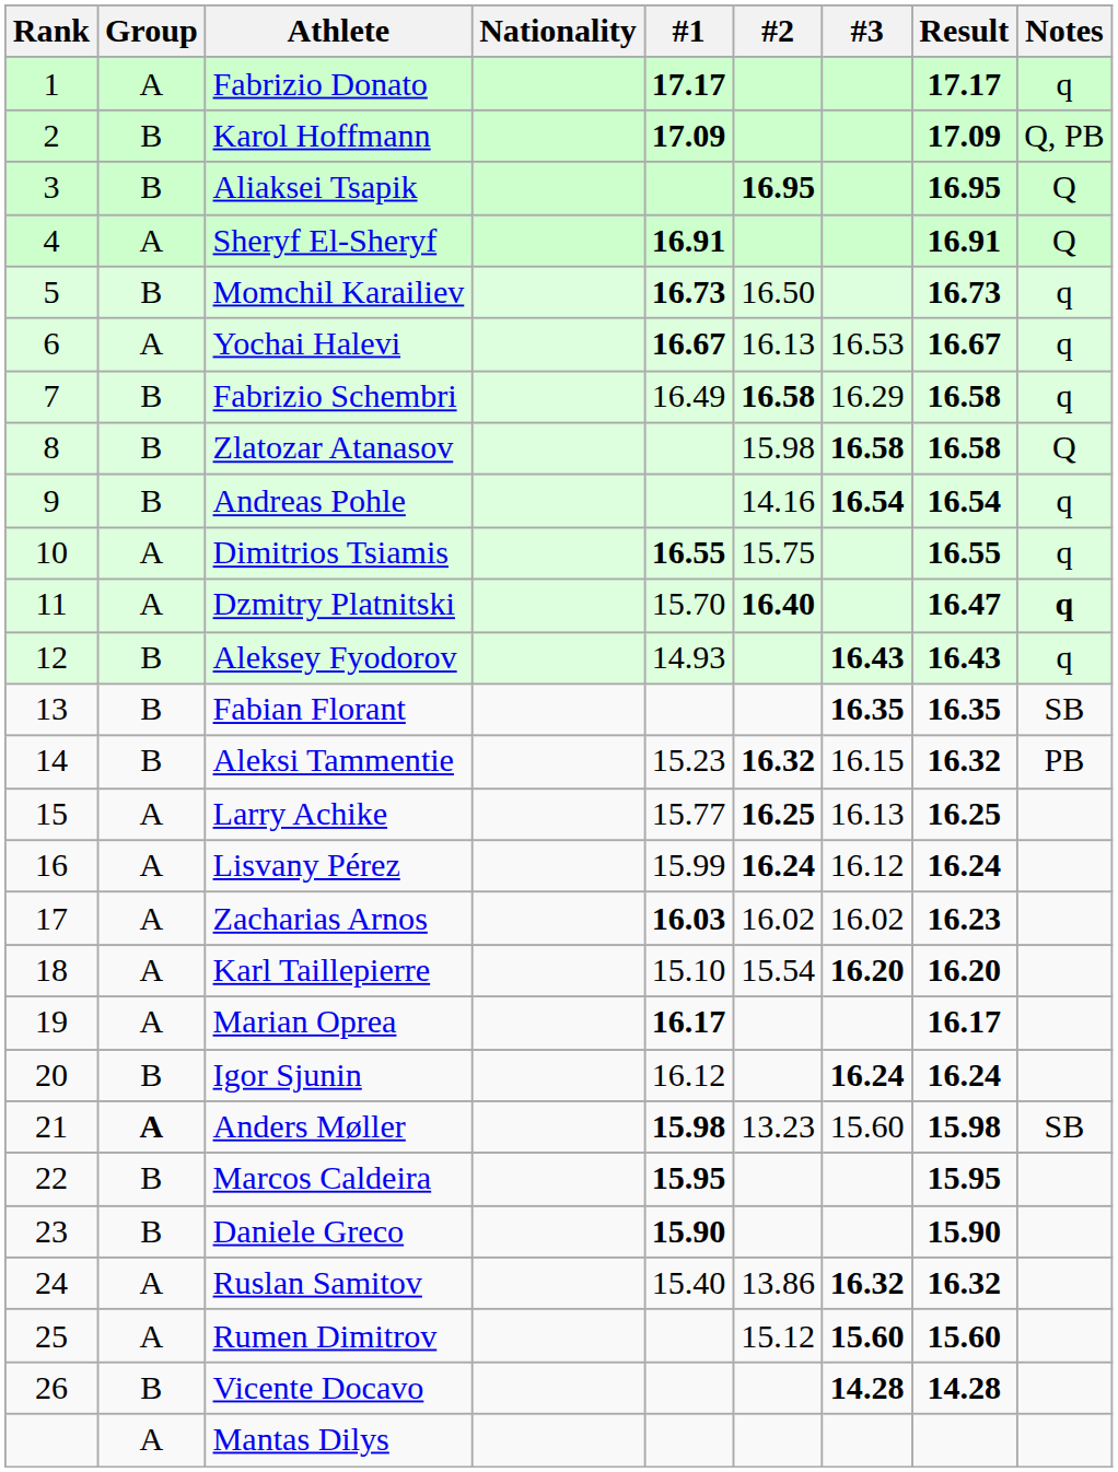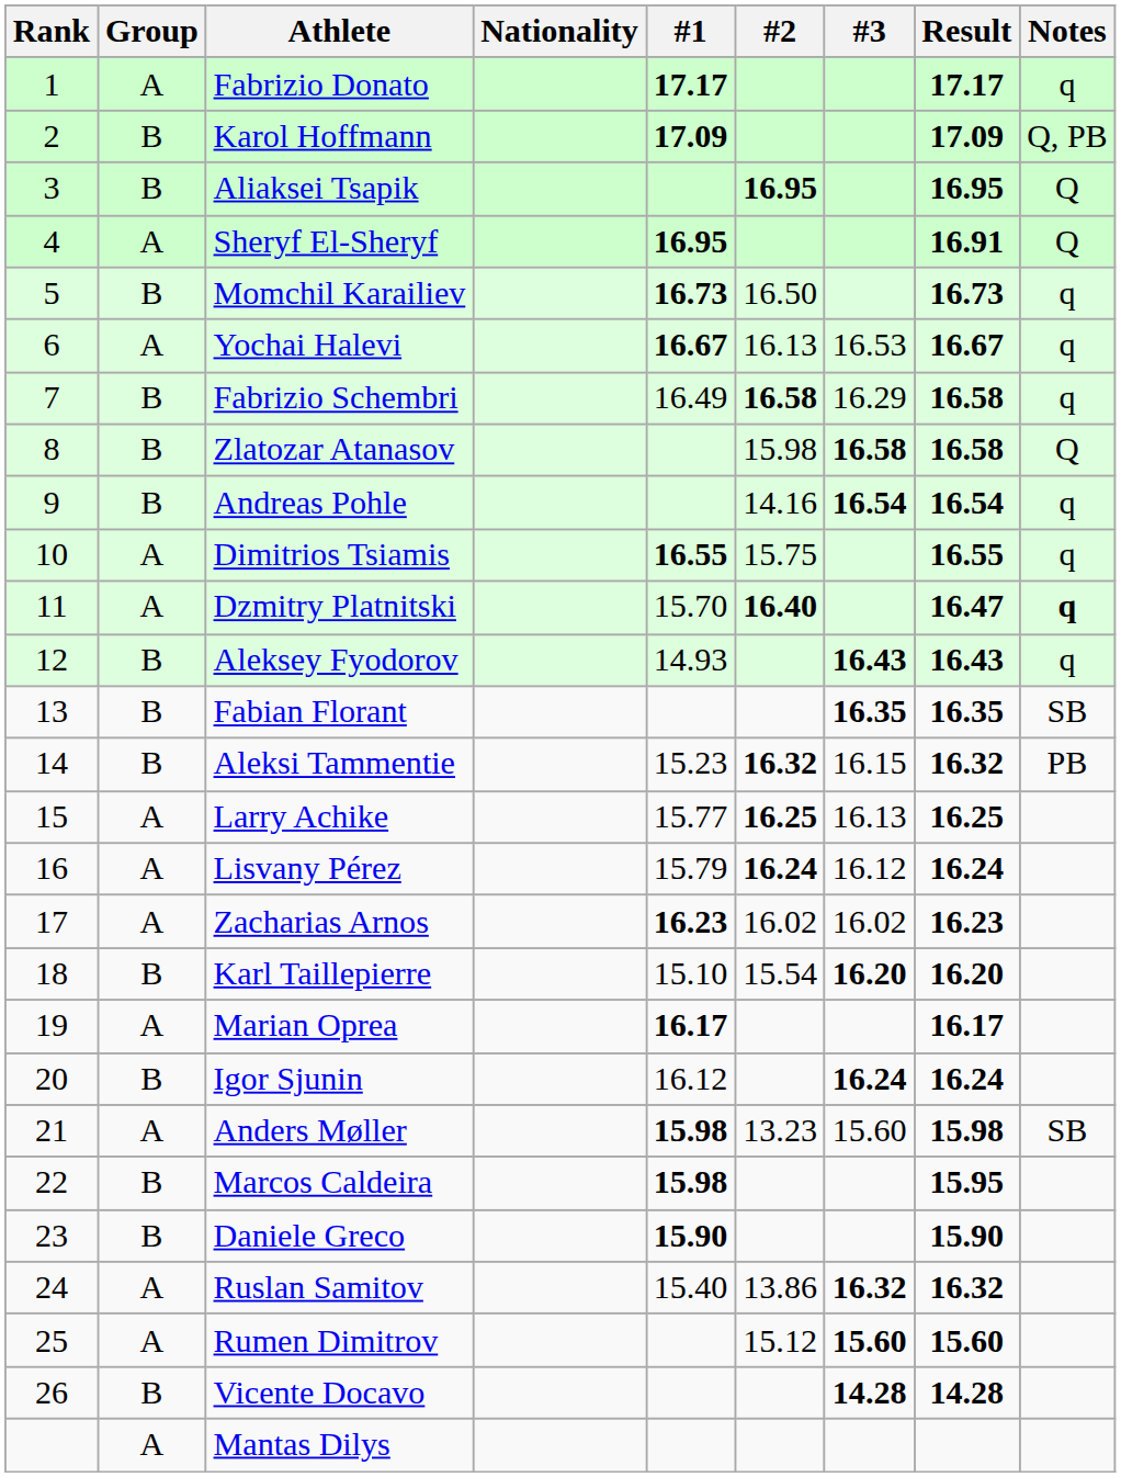Sheryf El-Sheryf | #1: 16.91 -> 16.95
Lisvany Pérez | #1: 15.99 -> 15.79
Zacharias Arnos | #1: 16.03 -> 16.23
Karl Taillepierre | Group: A -> B
Anders Møller | Group: bold -> normal
Marcos Caldeira | #1: 15.95 -> 15.98
